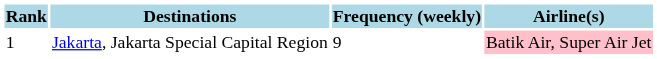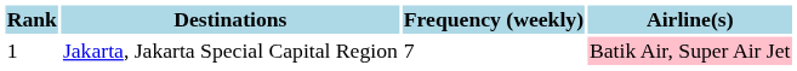Jakarta, Jakarta Special Capital Region | Frequency (weekly): 9 -> 7
